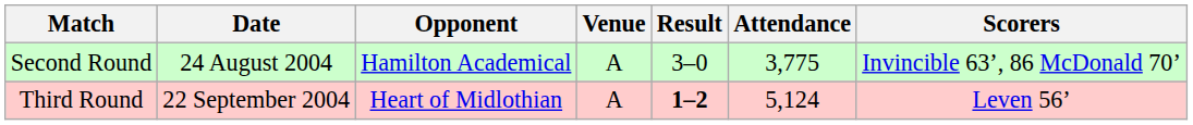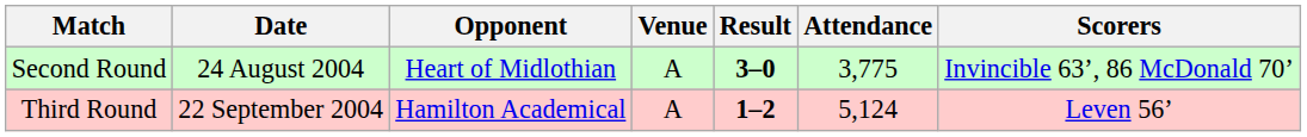Second Round | Opponent: Hamilton Academical -> Heart of Midlothian
Second Round | Result: normal -> bold
Third Round | Opponent: Heart of Midlothian -> Hamilton Academical
